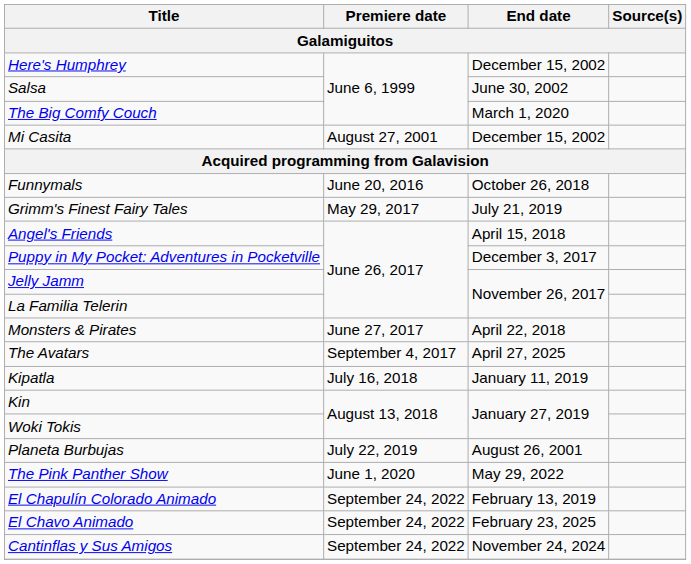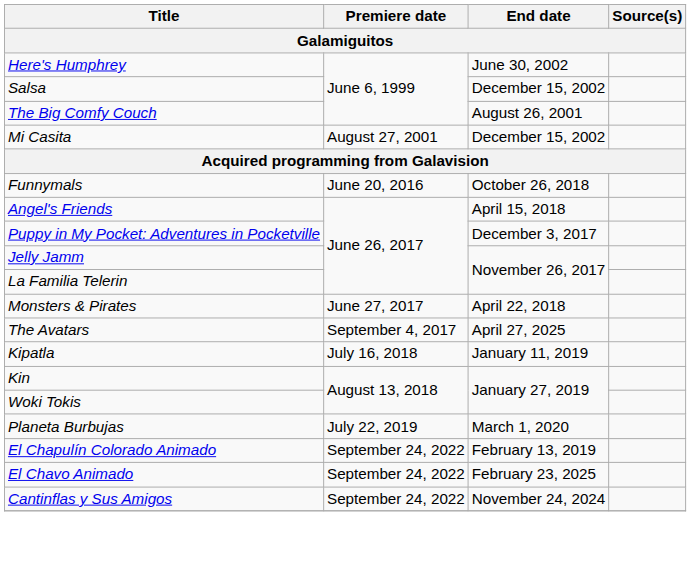Here's Humphrey | End date: December 15, 2002 -> June 30, 2002
Salsa | End date: June 30, 2002 -> December 15, 2002
The Big Comfy Couch | End date: March 1, 2020 -> August 26, 2001
- row: Grimm's Finest Fairy Tales | May 29, 2017 | July 21, 2019
Planeta Burbujas | End date: August 26, 2001 -> March 1, 2020
- row: The Pink Panther Show | June 1, 2020 | May 29, 2022
